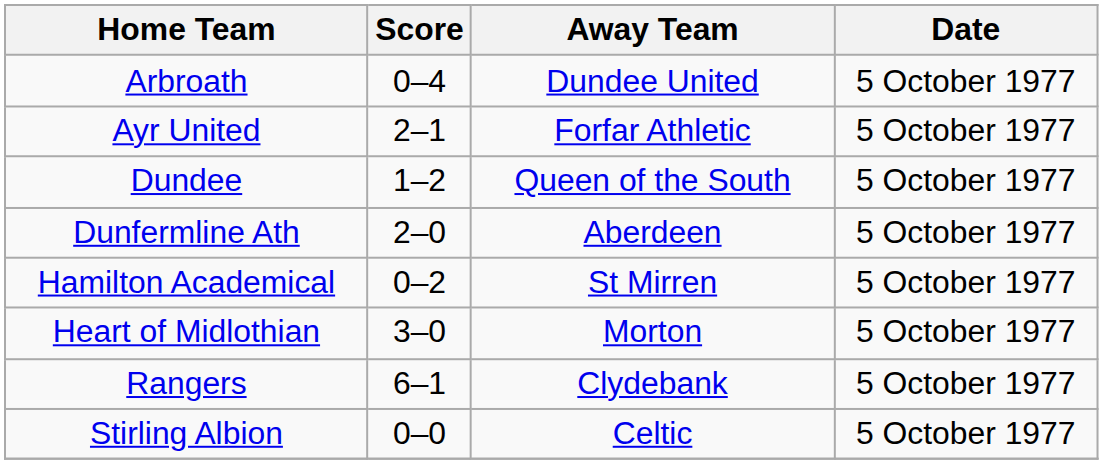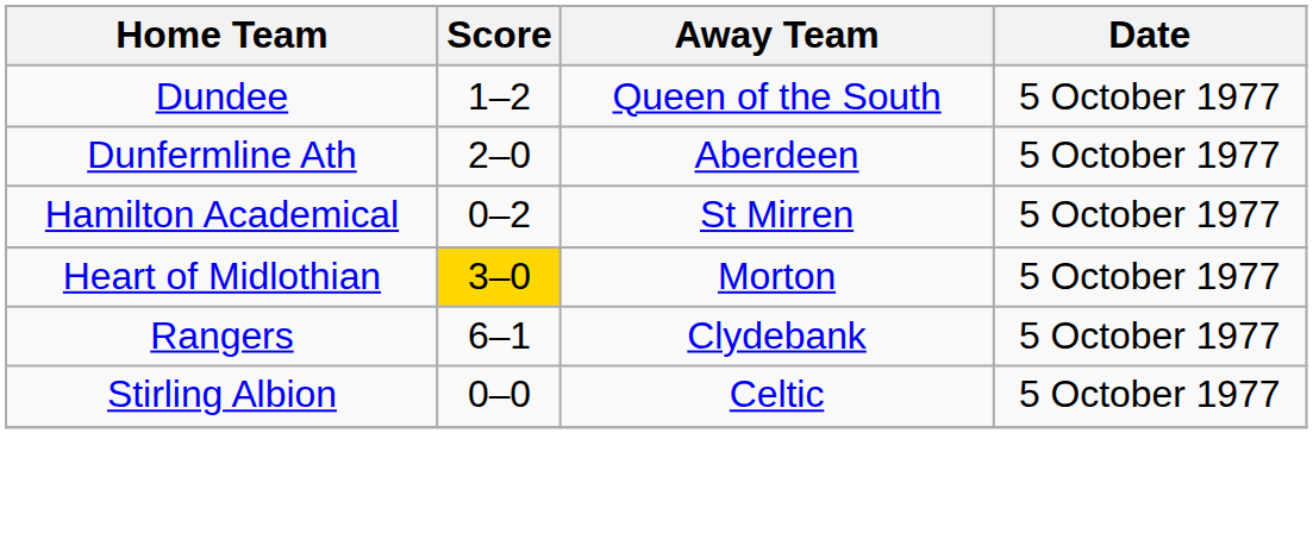- row: Arbroath | 0–4 | Dundee United | 5 October 1977
- row: Ayr United | 2–1 | Forfar Athletic | 5 October 1977
Heart of Midlothian | Score: no background -> gold background
